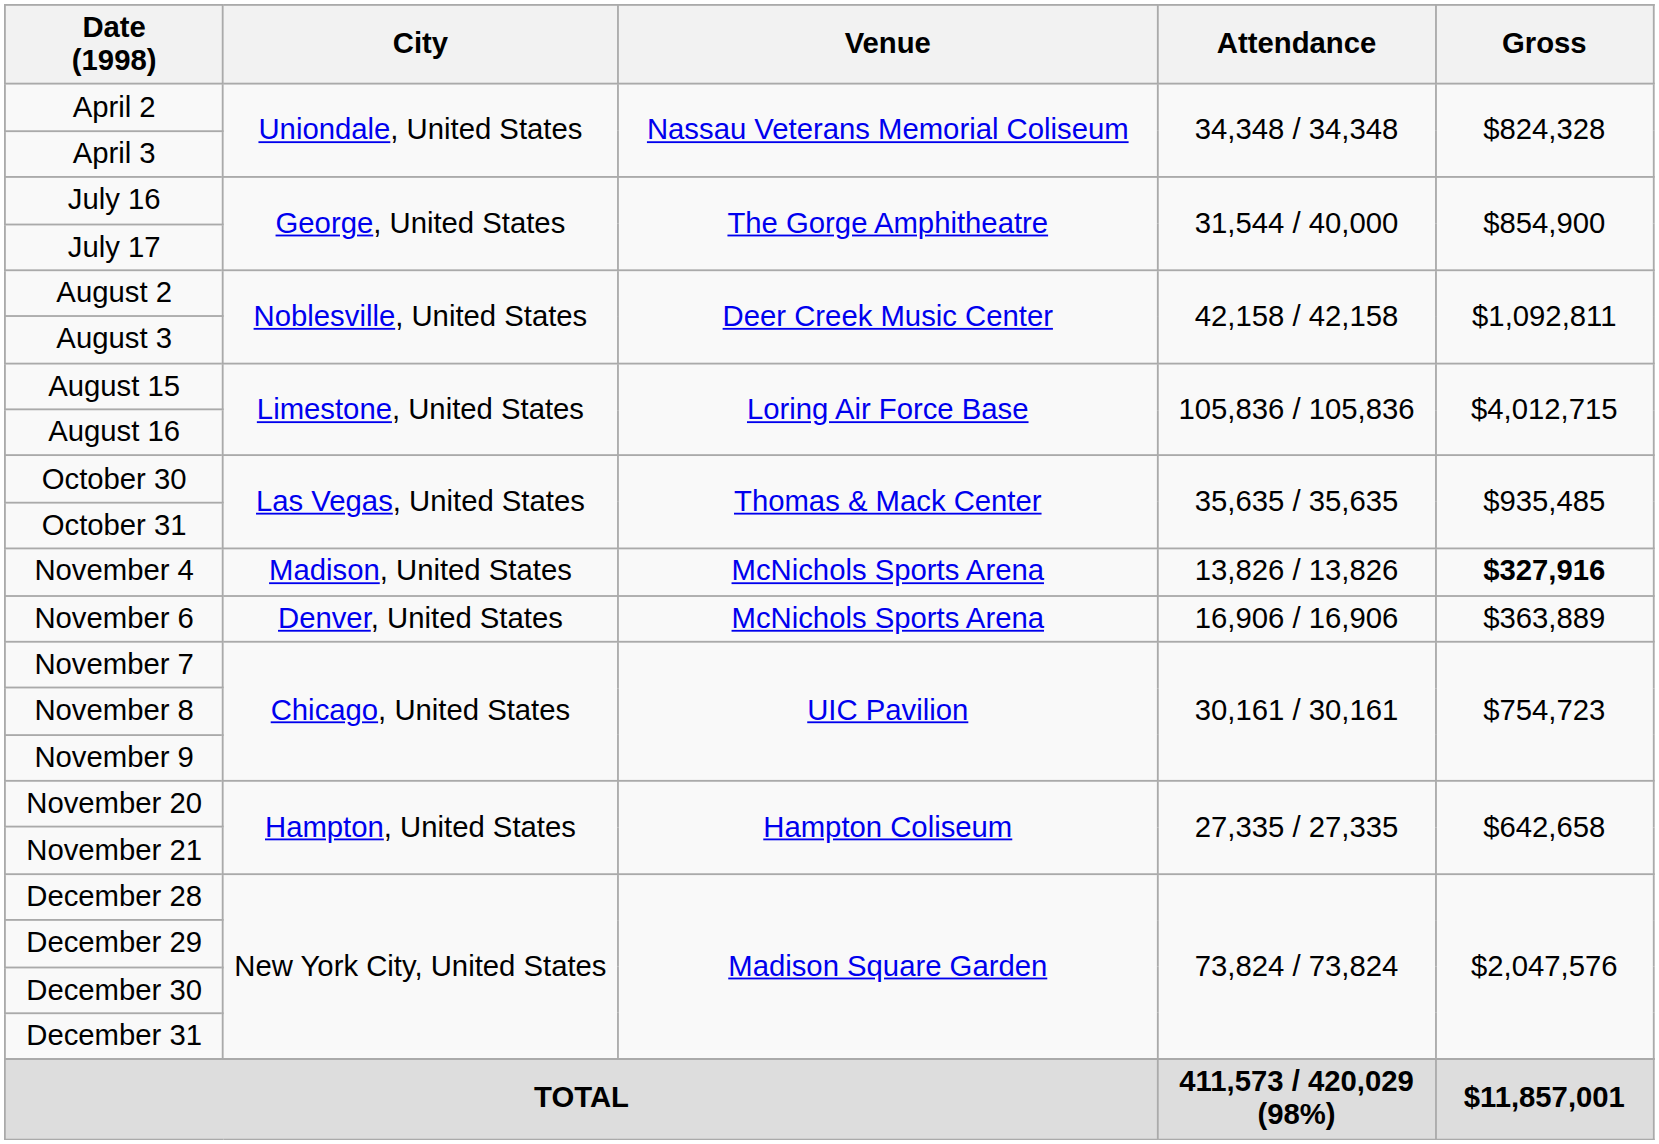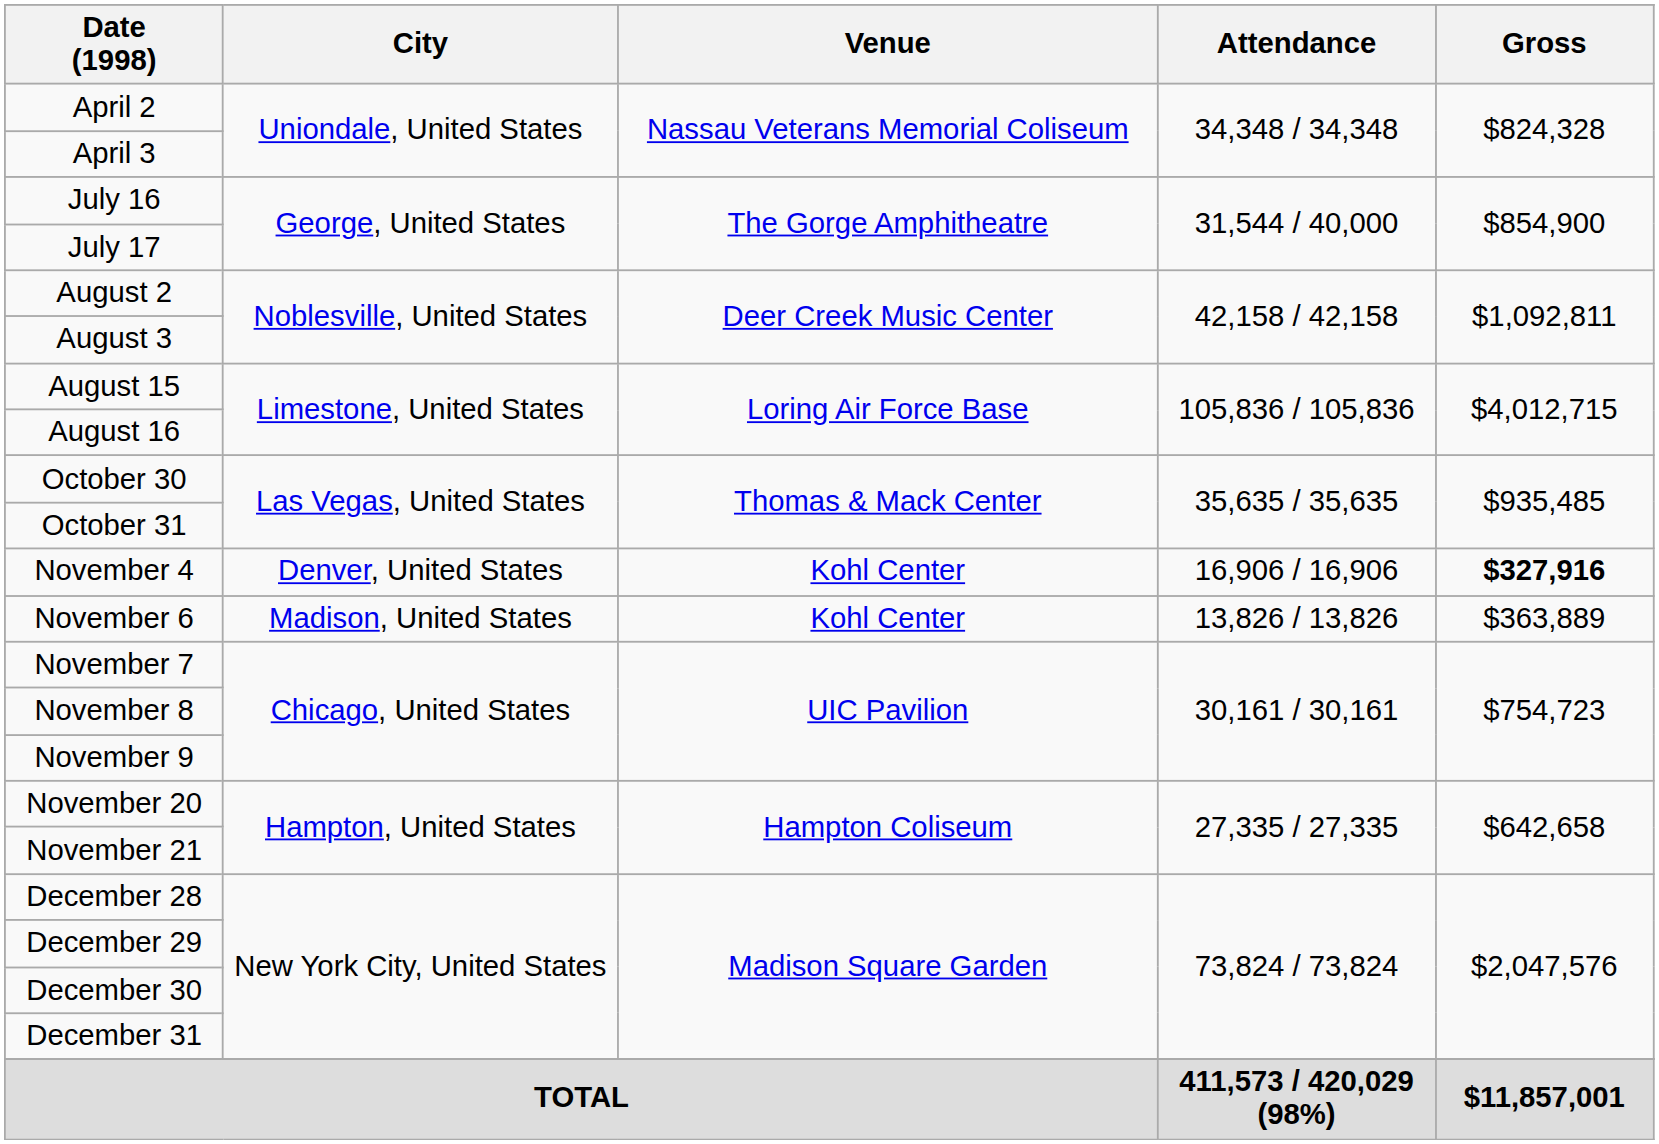November 4 | City: Madison, United States -> Denver, United States
November 4 | Venue: McNichols Sports Arena -> Kohl Center
November 4 | Attendance: 13,826 / 13,826 -> 16,906 / 16,906
November 6 | City: Denver, United States -> Madison, United States
November 6 | Venue: McNichols Sports Arena -> Kohl Center
November 6 | Attendance: 16,906 / 16,906 -> 13,826 / 13,826
